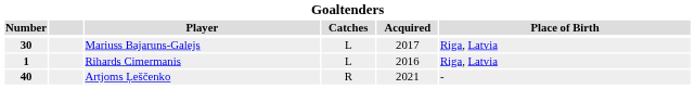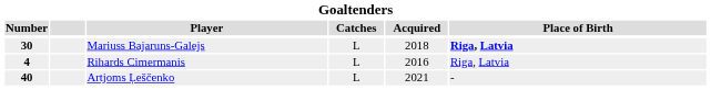Mariuss Bajaruns-Galejs | Acquired: 2017 -> 2018
Mariuss Bajaruns-Galejs | Place of Birth: normal -> bold
Rihards Cimermanis | Number: 1 -> 4
Artjoms Ļeščenko | Catches: R -> L
